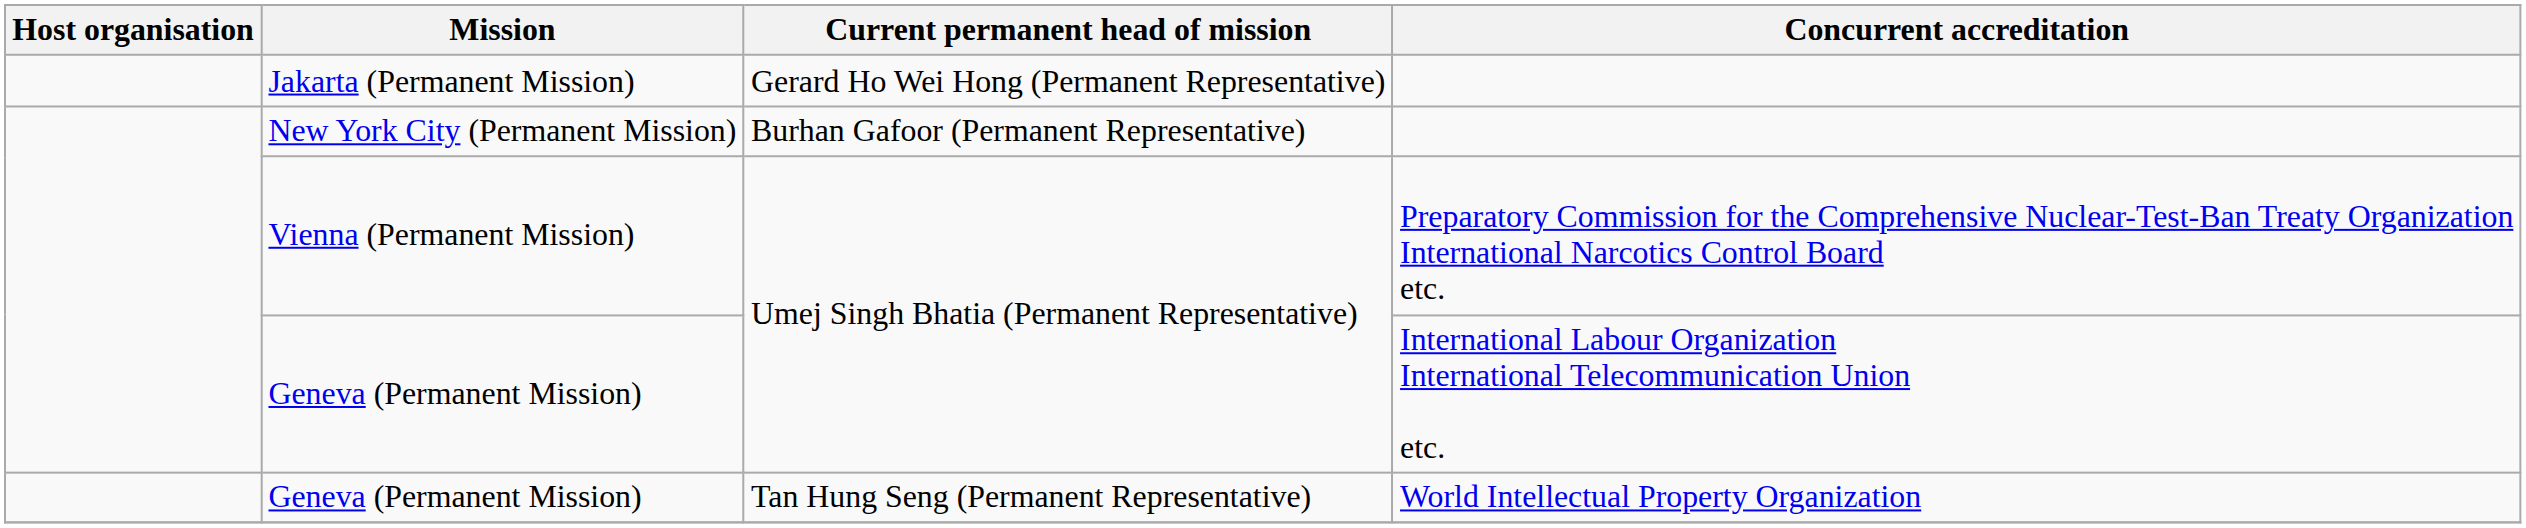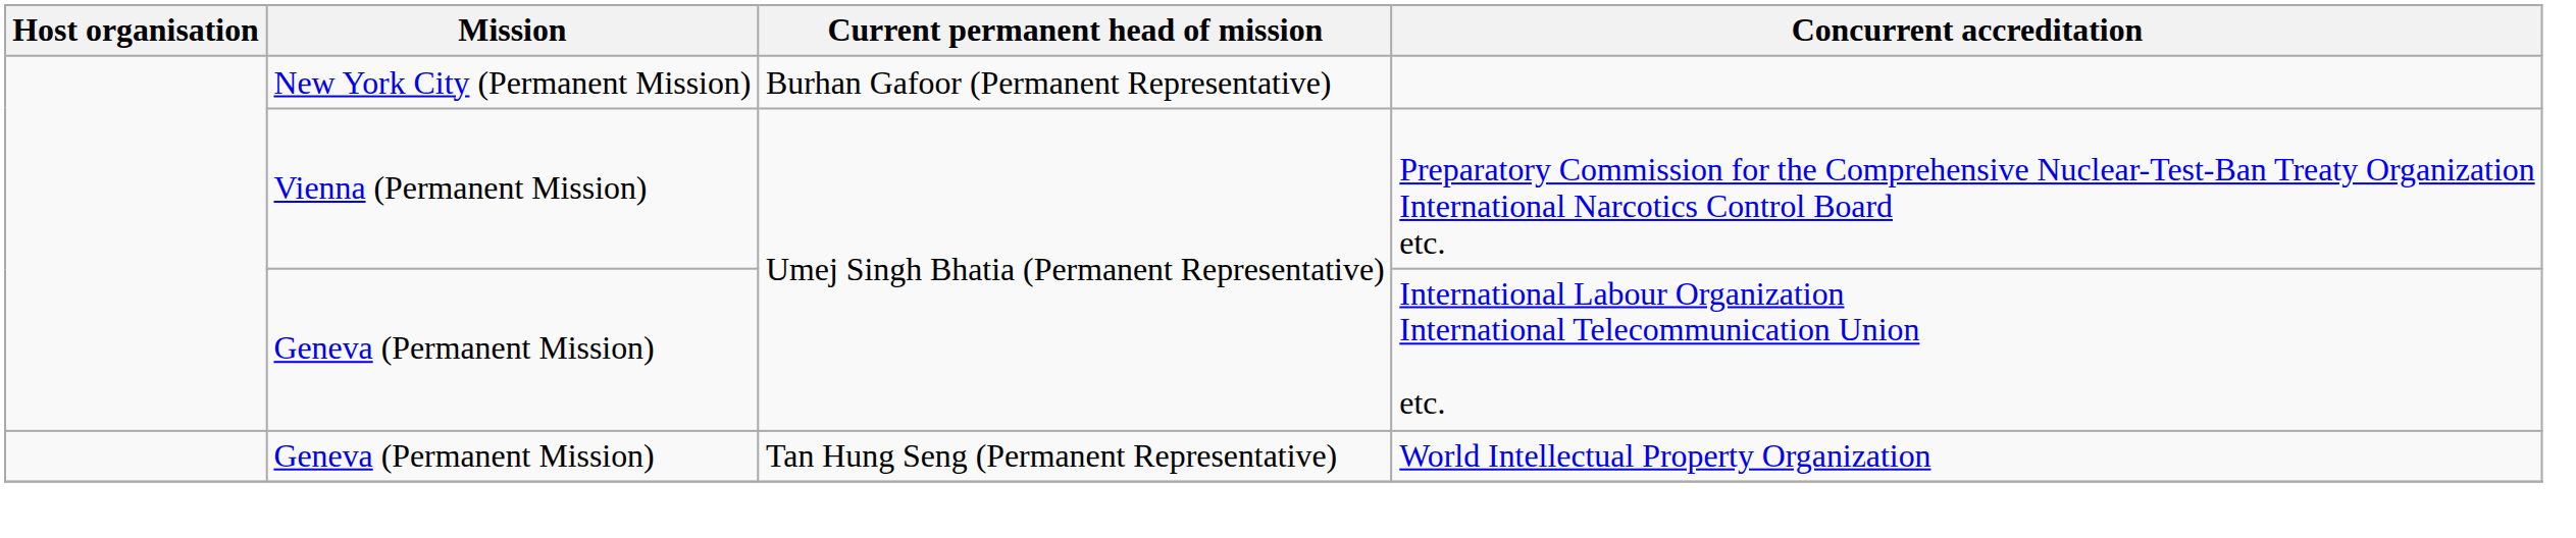- row: Jakarta (Permanent Mission) | Gerard Ho Wei Hong (Permanent Representative)
